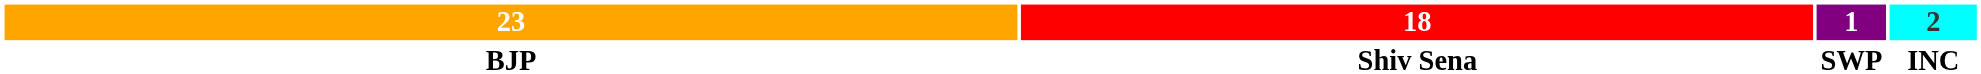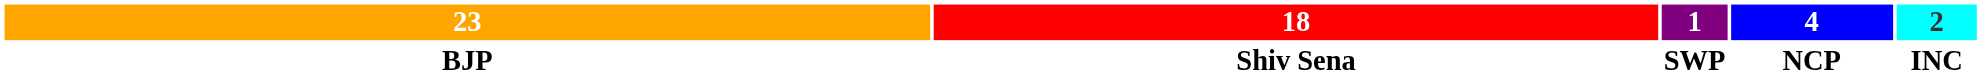+ column: 4 | NCP
